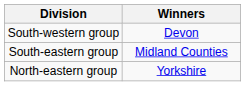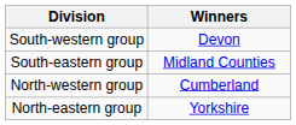+ row: North-western group | Cumberland
